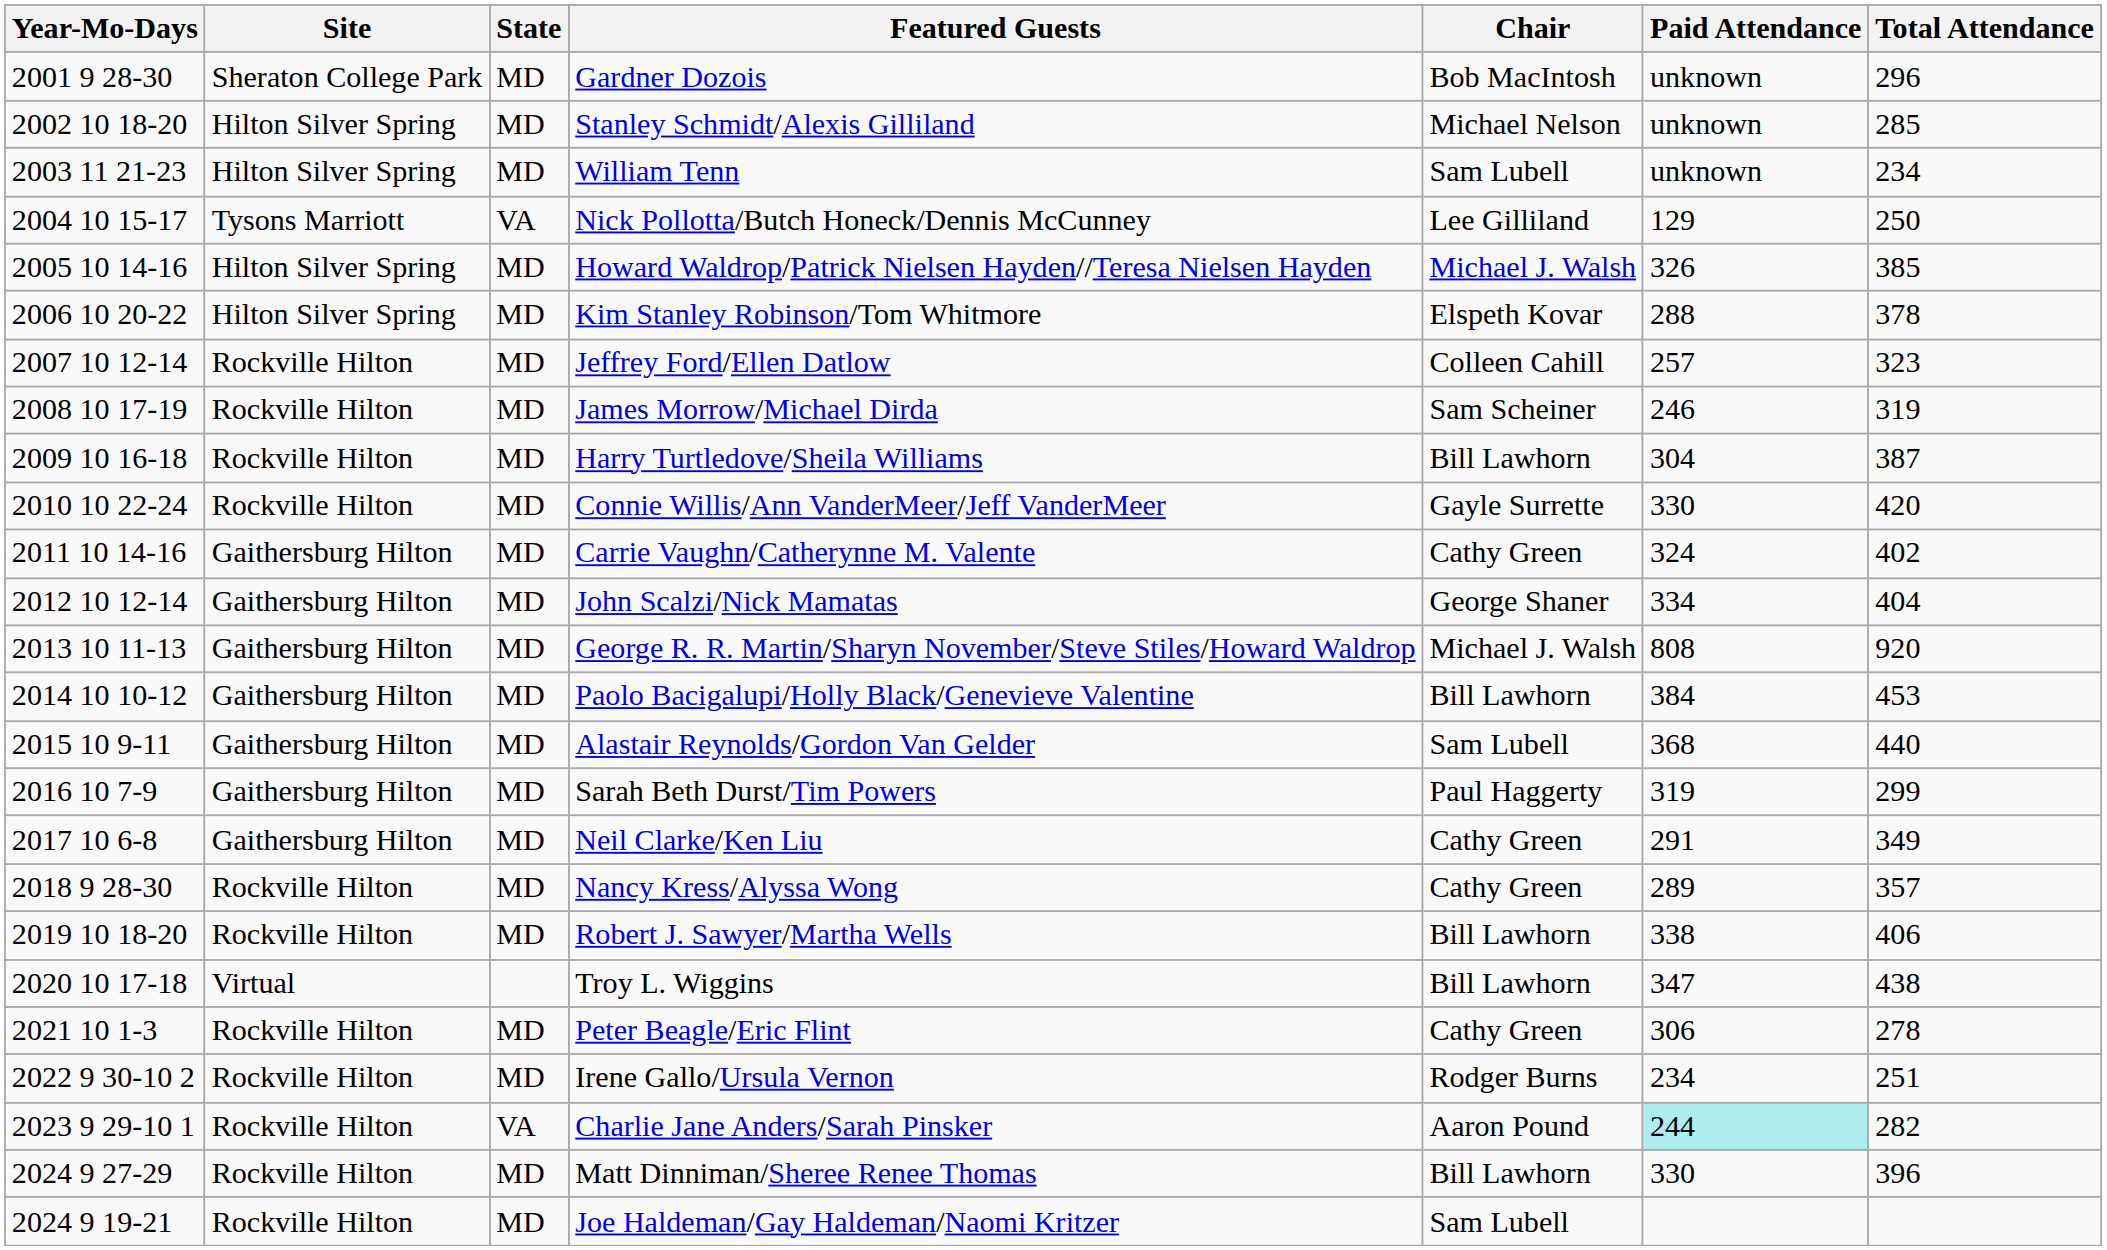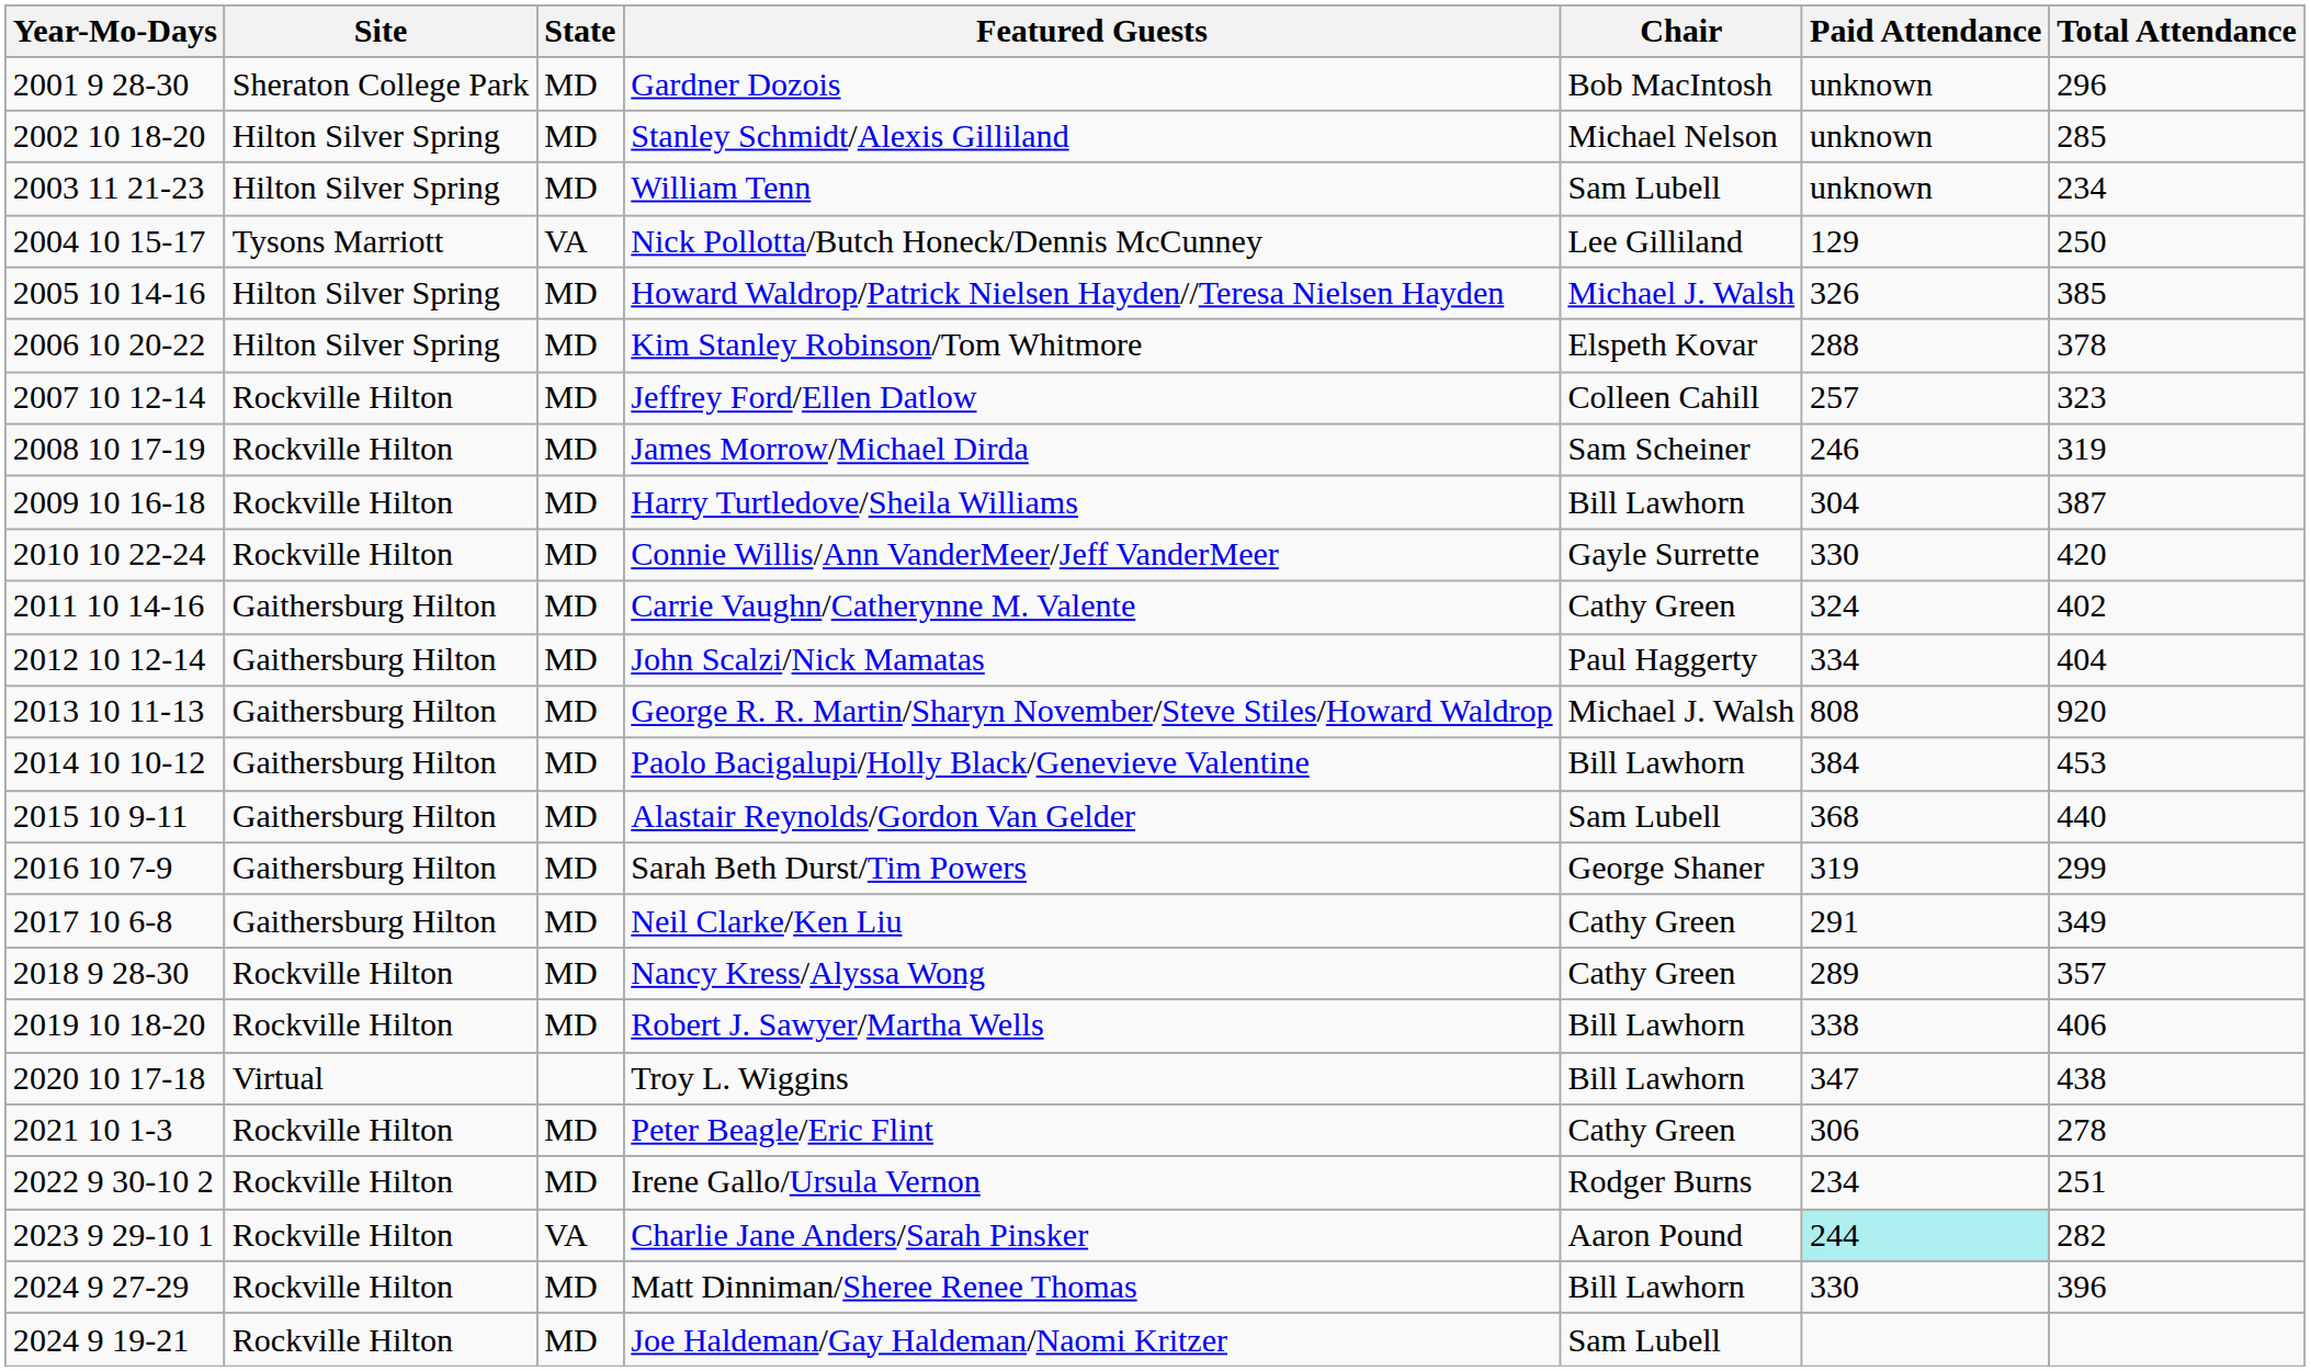John Scalzi/Nick Mamatas | Chair: George Shaner -> Paul Haggerty
Sarah Beth Durst/Tim Powers | Chair: Paul Haggerty -> George Shaner
